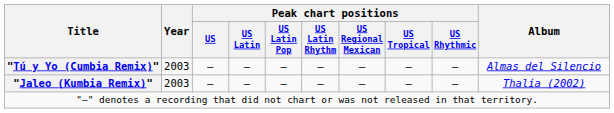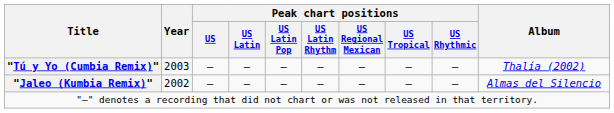"Tú y Yo (Cumbia Remix)" | Album: Almas del Silencio -> Thalía (2002)
"Jaleo (Kumbia Remix)" | Year: 2003 -> 2002
"Jaleo (Kumbia Remix)" | Album: Thalía (2002) -> Almas del Silencio
